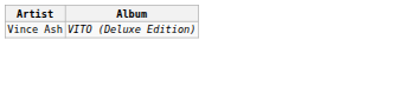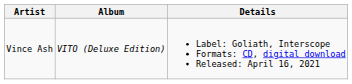+ column: Details | Label: Goliath, Interscope Formats: CD, digital download Released: April 16, 2021
